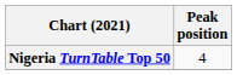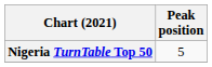Nigeria TurnTable Top 50 | Peak position: 4 -> 5
